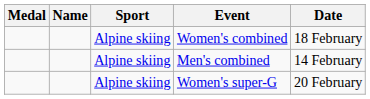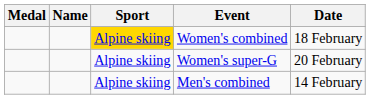Women's combined | Sport: no background -> gold background
rows swapped: Men's combined <-> Women's super-G
